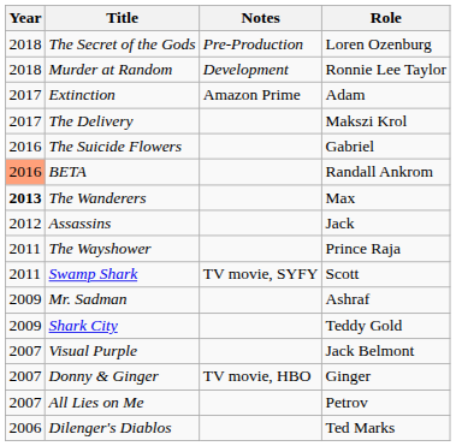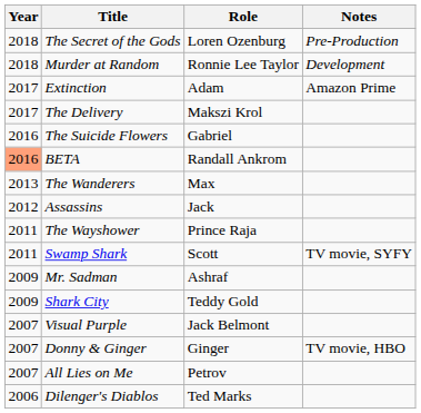columns swapped: Role <-> Notes
The Wanderers | Year: bold -> normal
